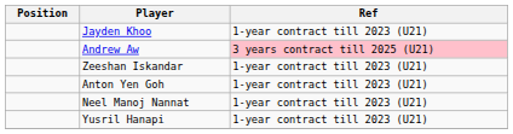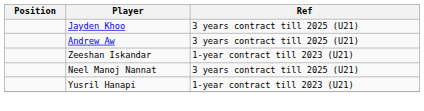Jayden Khoo | Ref: 1-year contract till 2023 (U21) -> 3 years contract till 2025 (U21)
Andrew Aw | Ref: pink background -> no background
- row: Anton Yen Goh | 1-year contract till 2023 (U21)
Neel Manoj Nannat | Ref: 1-year contract till 2023 (U21) -> 3 years contract till 2025 (U21)
